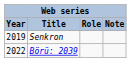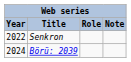Senkron | Year: 2019 -> 2022
Börü: 2039 | Year: 2022 -> 2024
